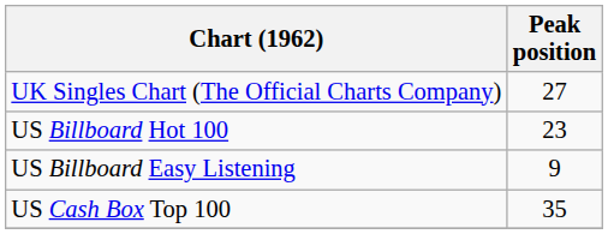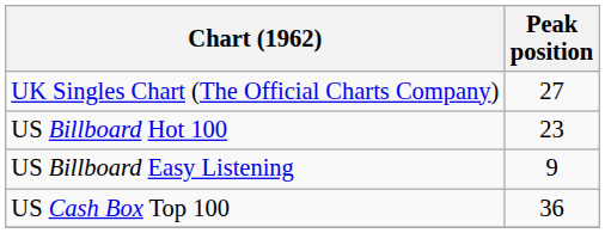US Cash Box Top 100 | Peak position: 35 -> 36
